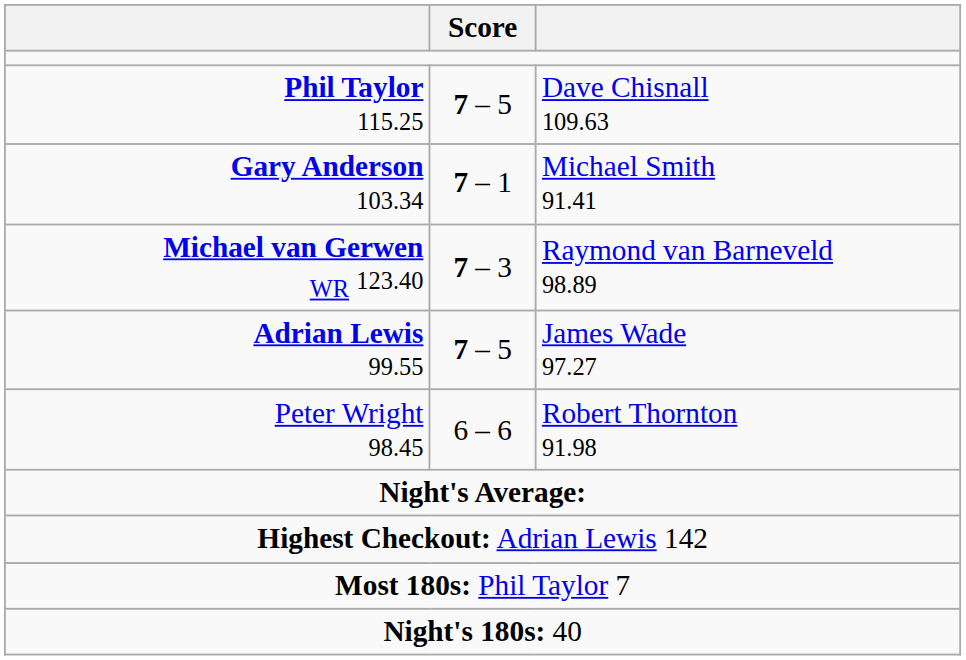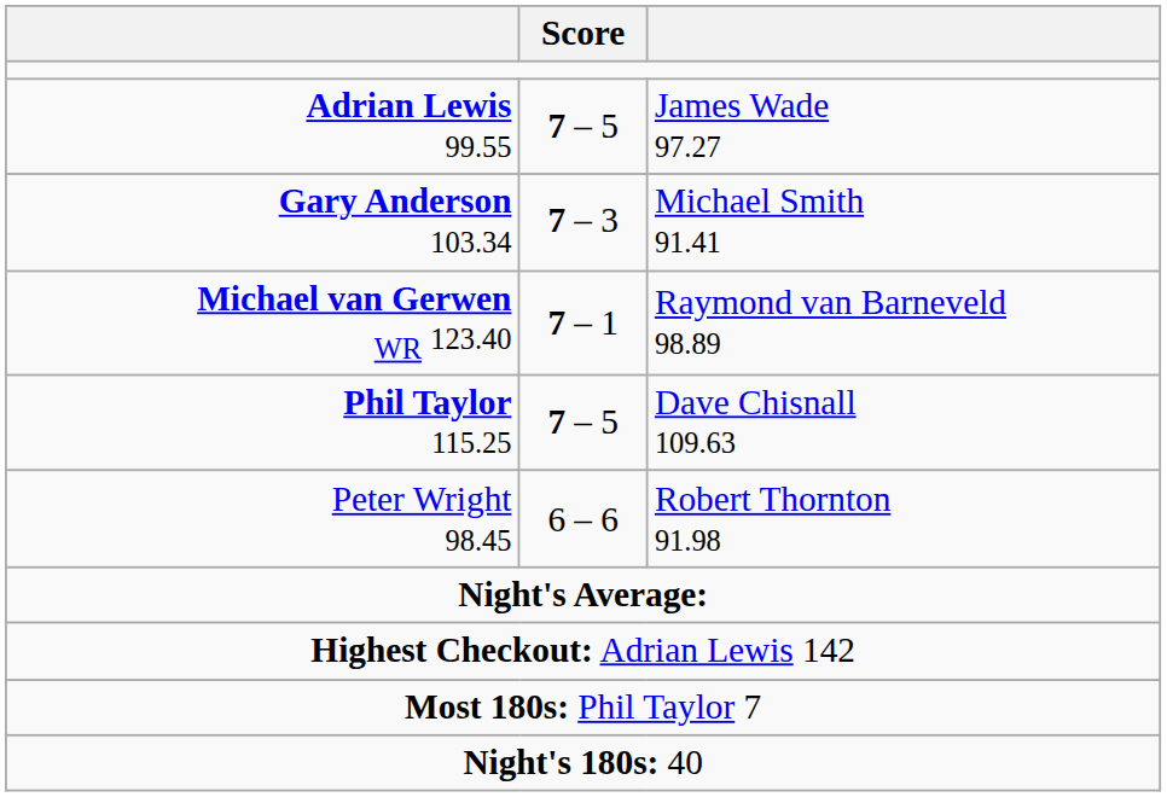rows swapped: Adrian Lewis 99.55 <-> Phil Taylor 115.25
Gary Anderson 103.34 | Score: 7 – 1 -> 7 – 3
Michael van Gerwen WR 123.40 | Score: 7 – 3 -> 7 – 1
